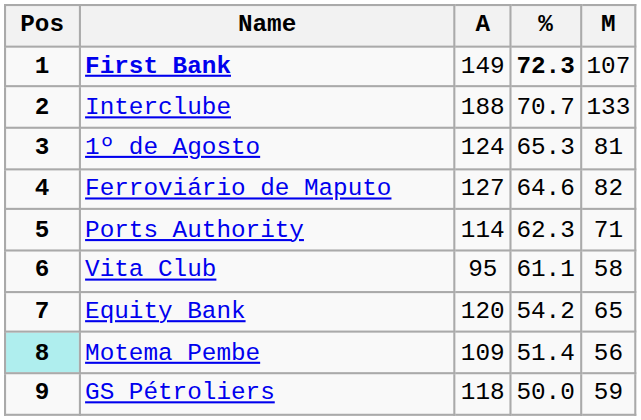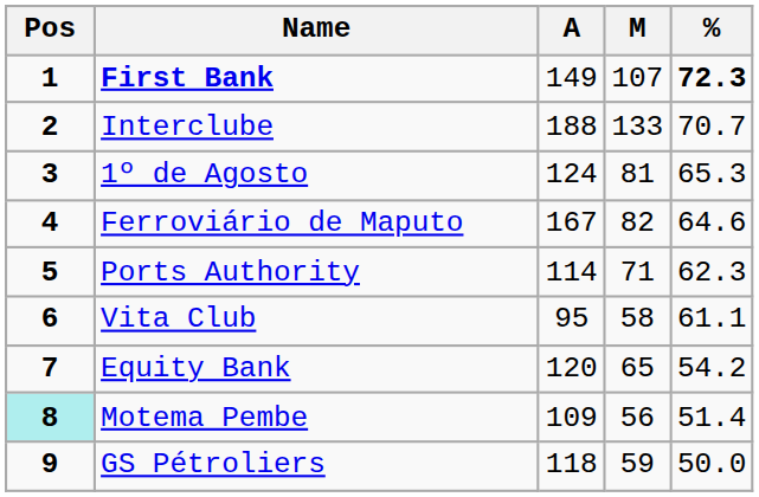columns swapped: M <-> %
Ferroviário de Maputo | A: 127 -> 167
